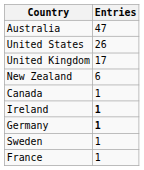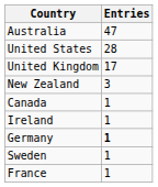United States | Entries: 26 -> 28
New Zealand | Entries: 6 -> 3
Ireland | Entries: bold -> normal
